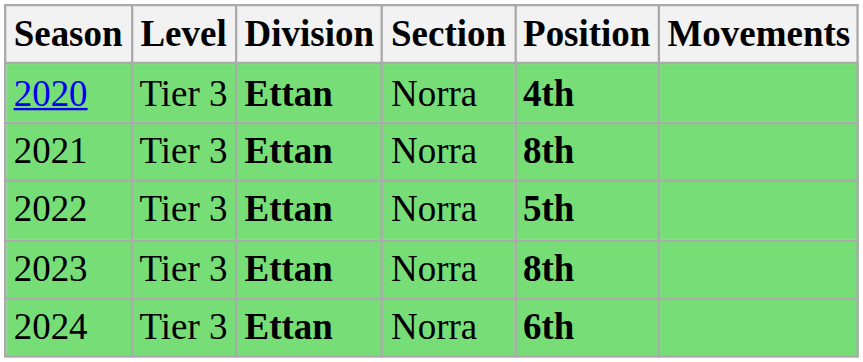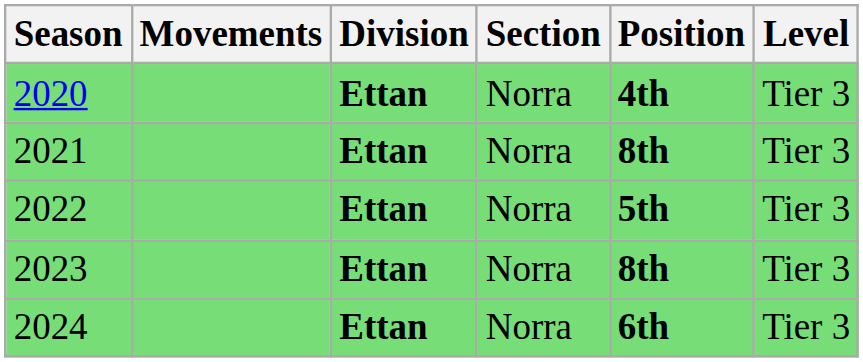columns swapped: Level <-> Movements
